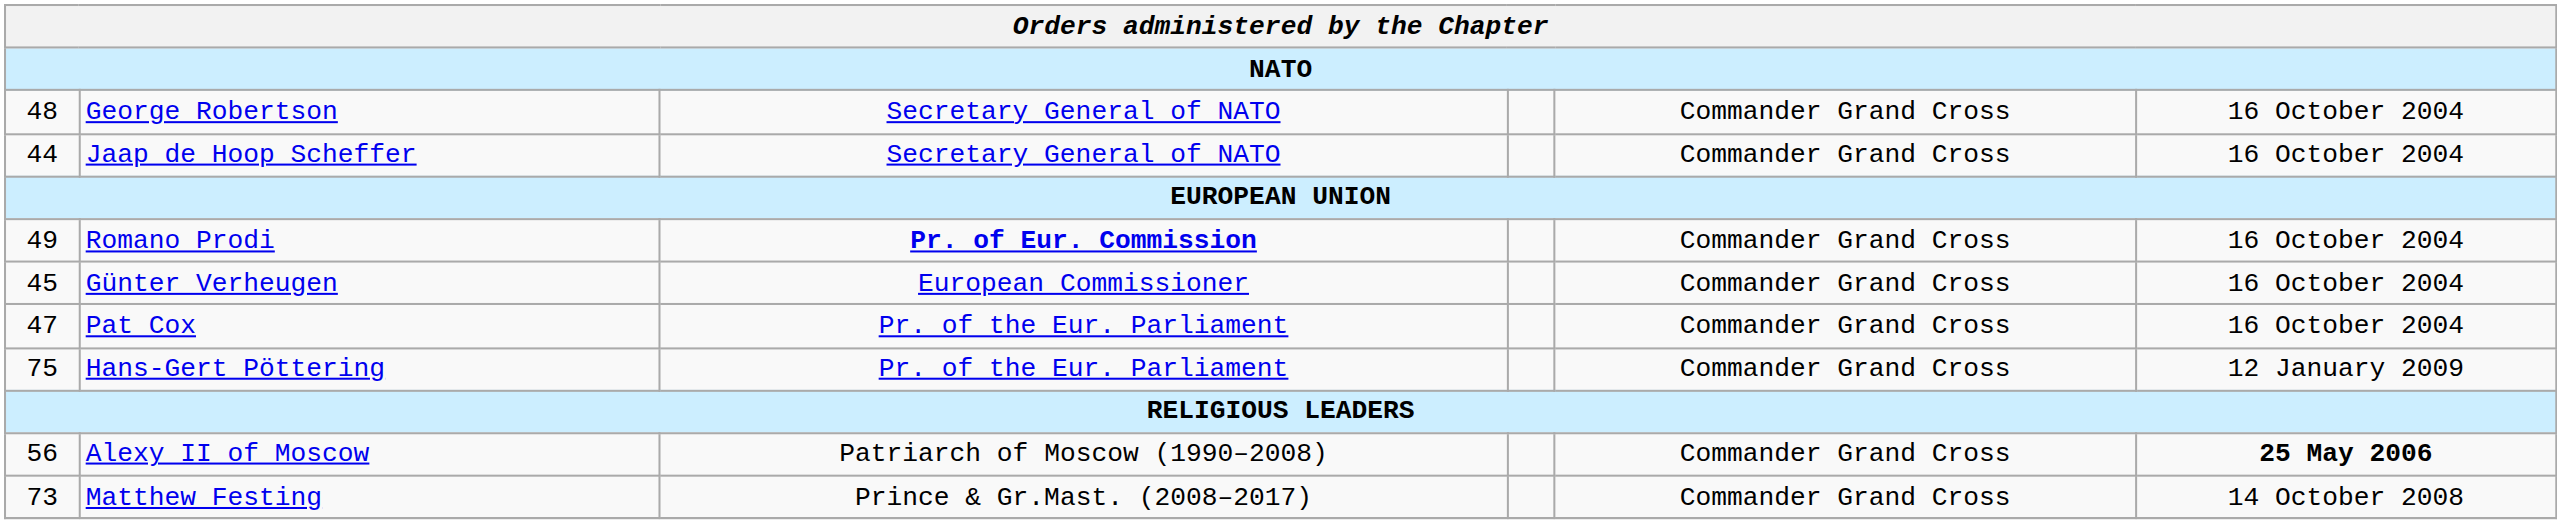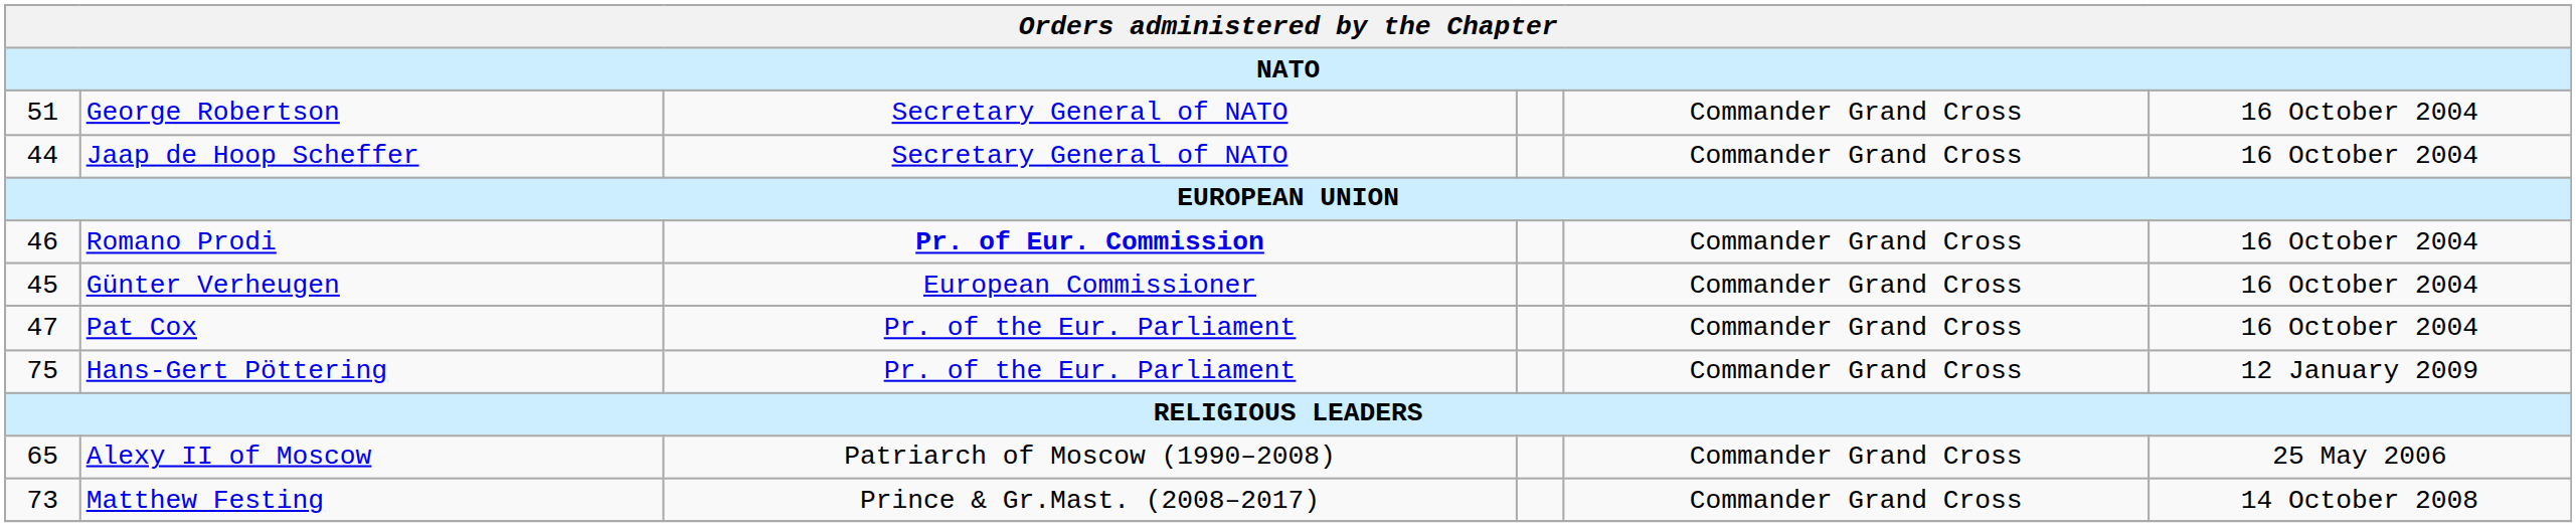George Robertson | column 1: 48 -> 51
Romano Prodi | column 1: 49 -> 46
Alexy II of Moscow | column 1: 56 -> 65
Alexy II of Moscow | column 6: bold -> normal
